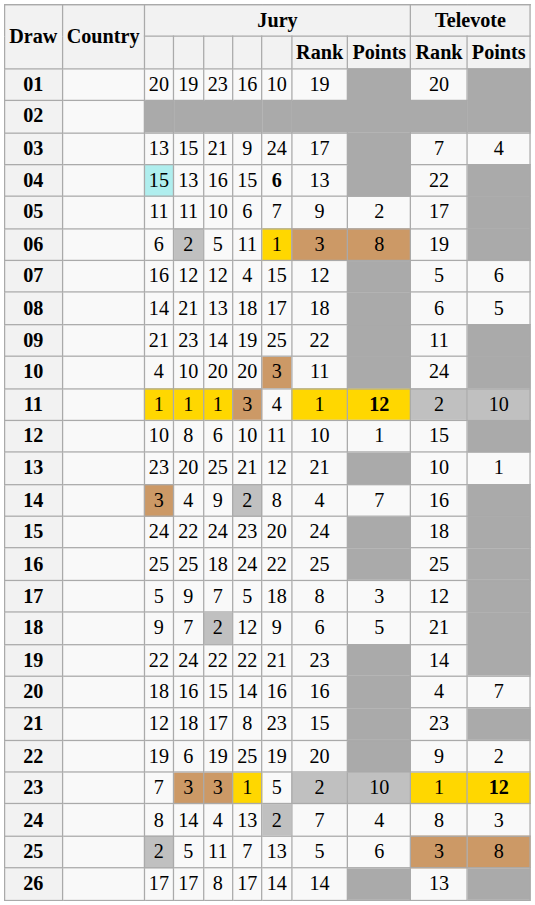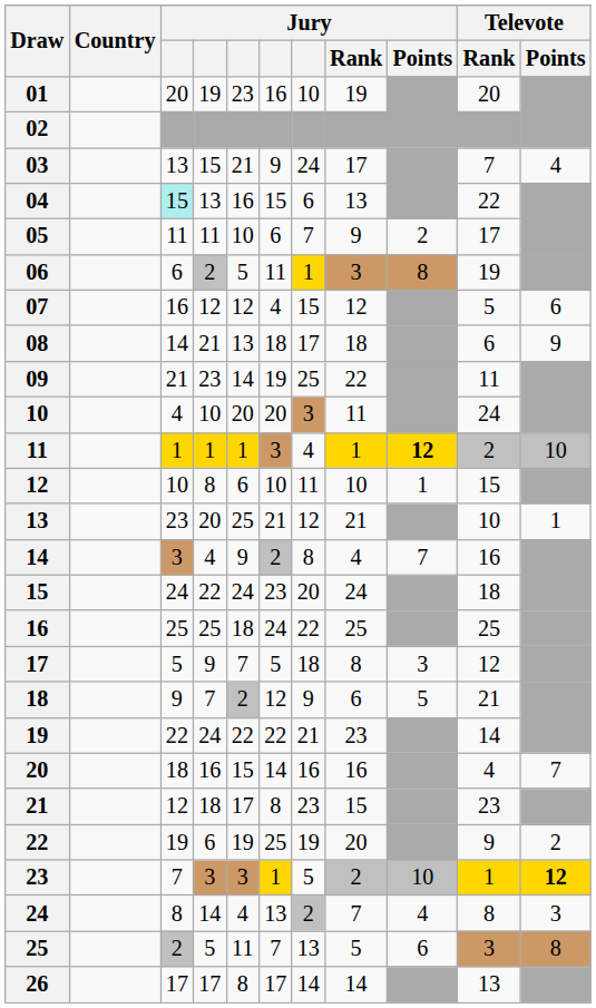04 | column 7: bold -> normal
08 | Televote / Points: 5 -> 9
